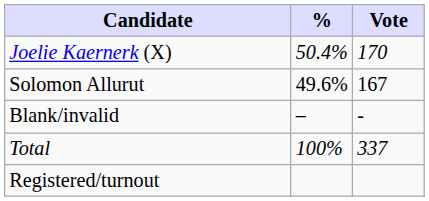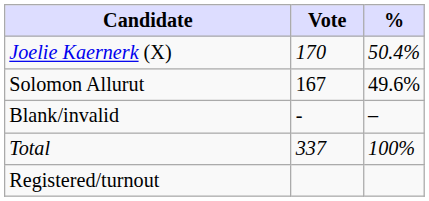columns swapped: Vote <-> %
